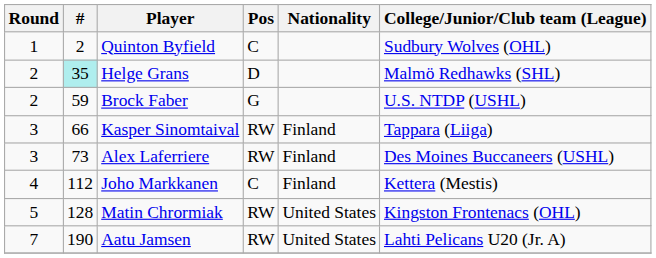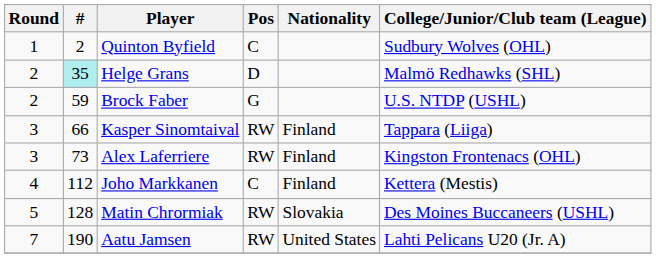Alex Laferriere | College/Junior/Club team (League): Des Moines Buccaneers (USHL) -> Kingston Frontenacs (OHL)
Matin Chrormiak | Nationality: United States -> Slovakia
Matin Chrormiak | College/Junior/Club team (League): Kingston Frontenacs (OHL) -> Des Moines Buccaneers (USHL)
